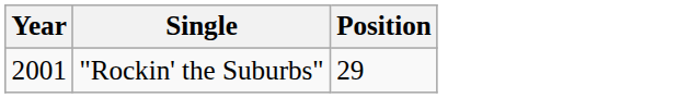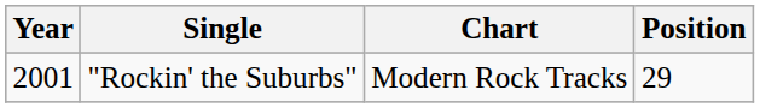+ column: Chart | Modern Rock Tracks
